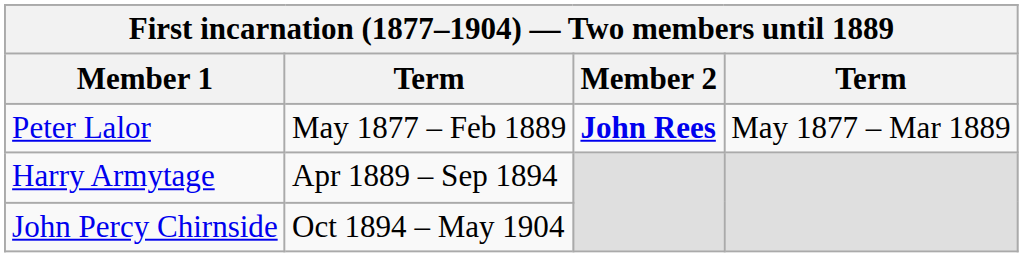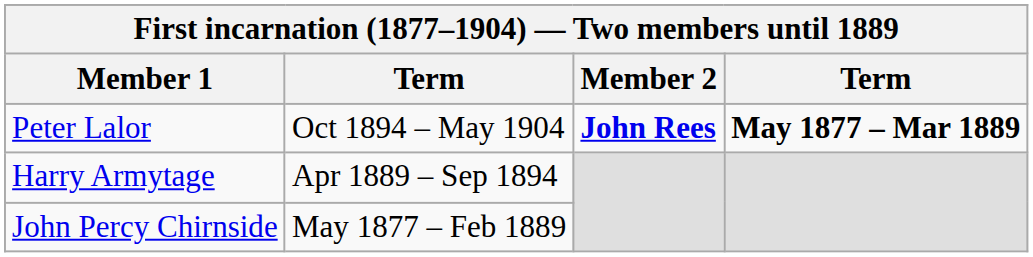Peter Lalor | column 2: May 1877 – Feb 1889 -> Oct 1894 – May 1904
Peter Lalor | column 4: normal -> bold
John Percy Chirnside | column 2: Oct 1894 – May 1904 -> May 1877 – Feb 1889
